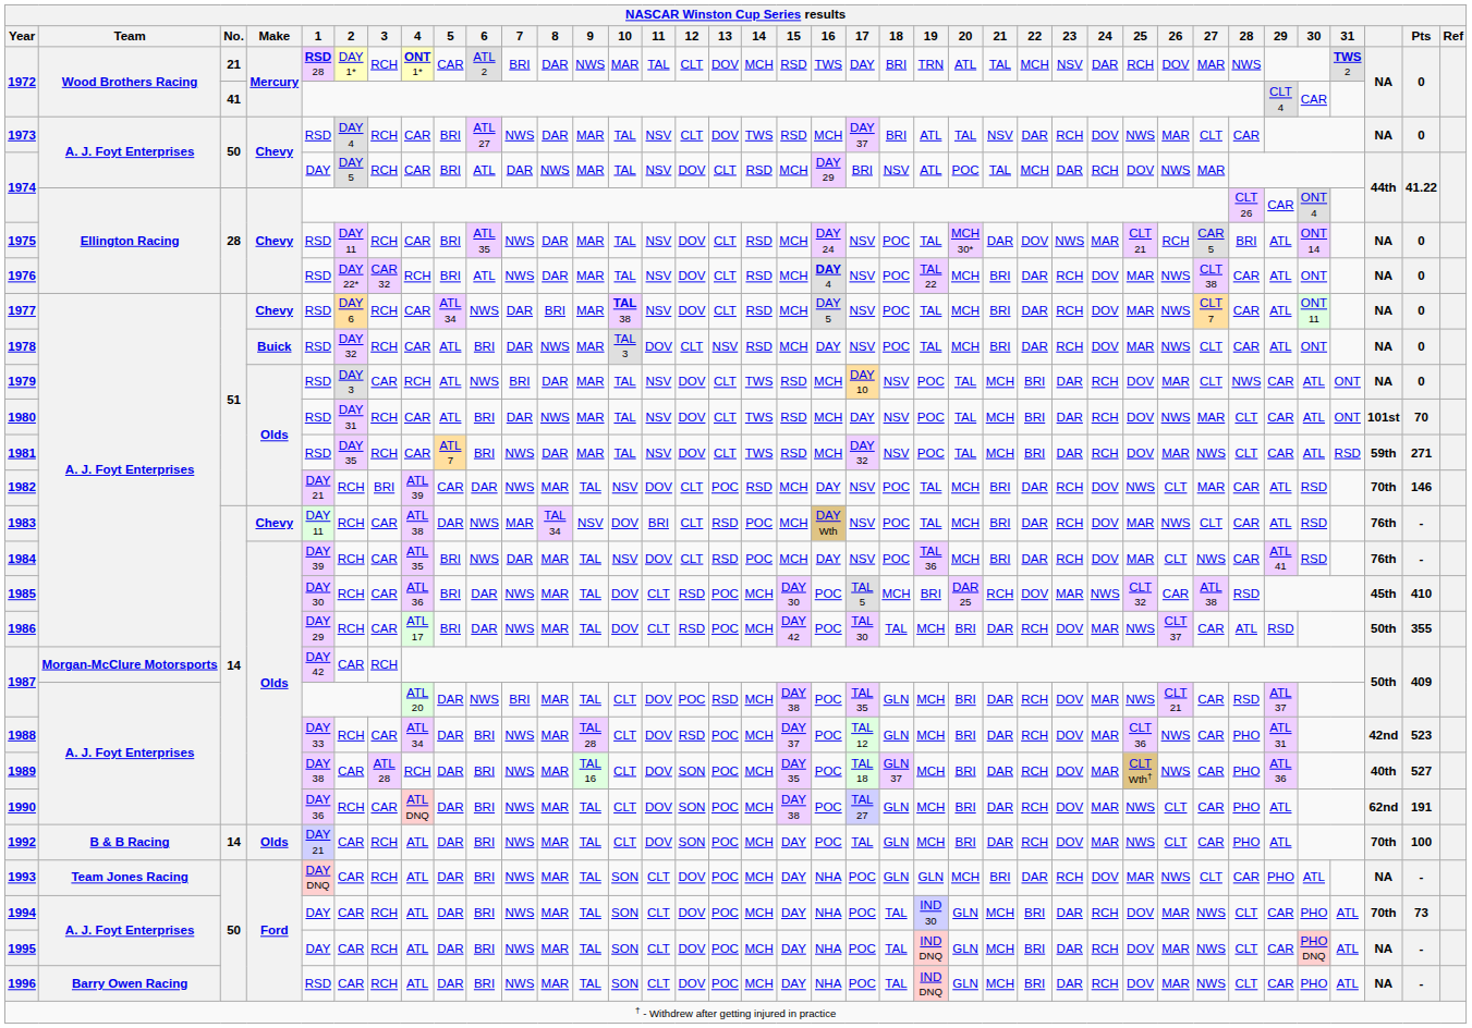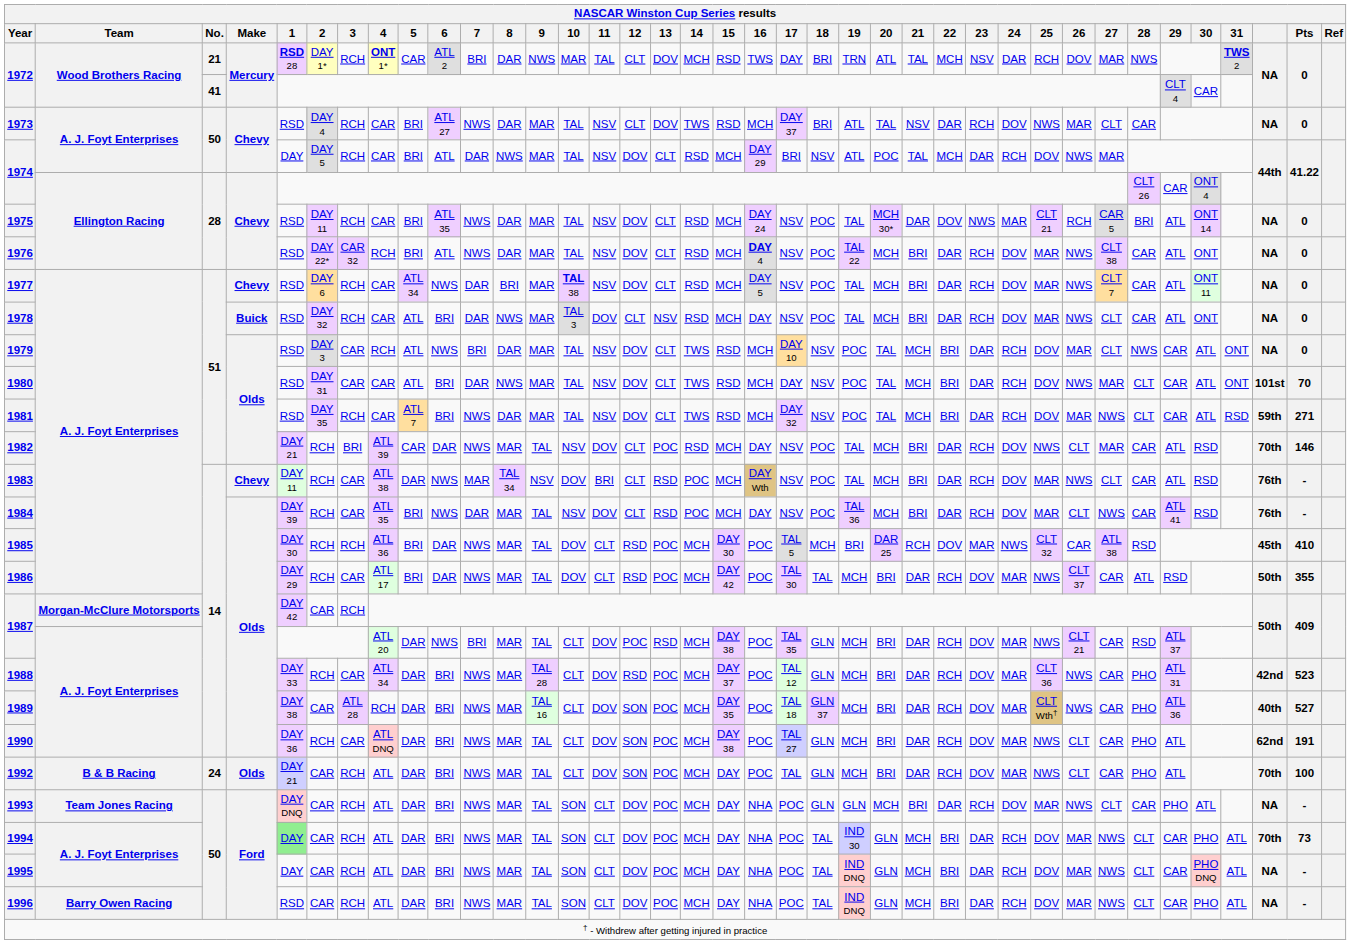1980 | 3: RCH -> CAR
1985 | 3: CAR -> RCH
1992 | No.: 14 -> 24
1994 | 1: no background -> lightgreen background
